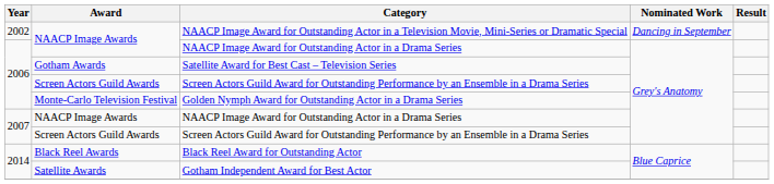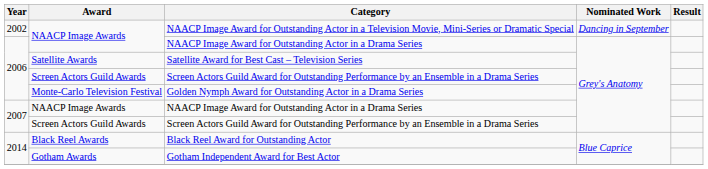Satellite Award for Best Cast – Television Series | Award: Gotham Awards -> Satellite Awards
Gotham Independent Award for Best Actor | Award: Satellite Awards -> Gotham Awards
